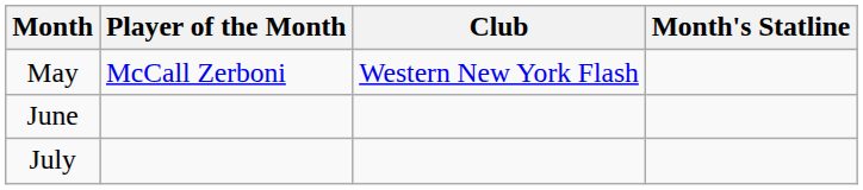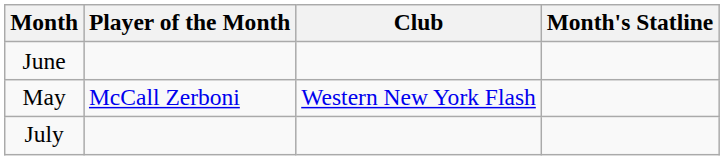rows swapped: May <-> June
